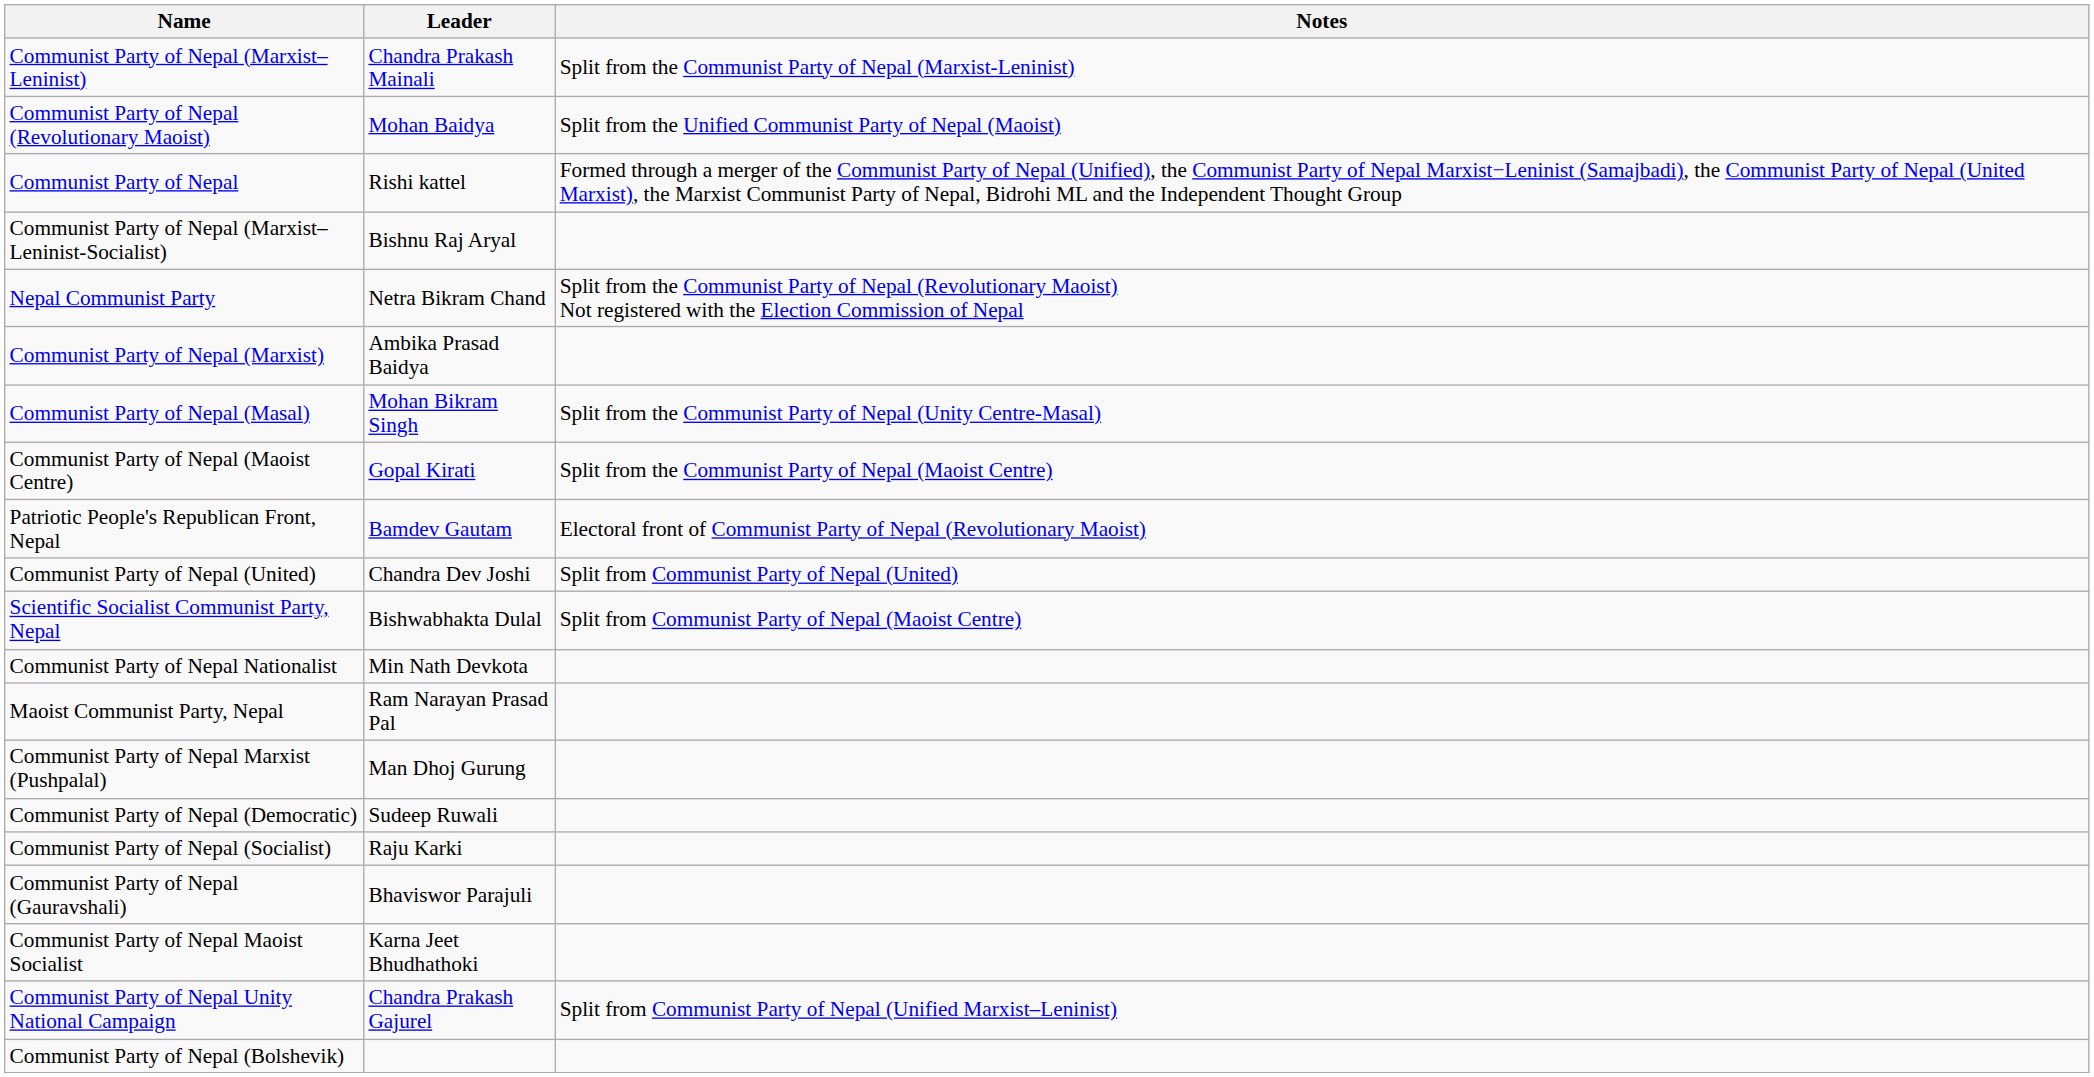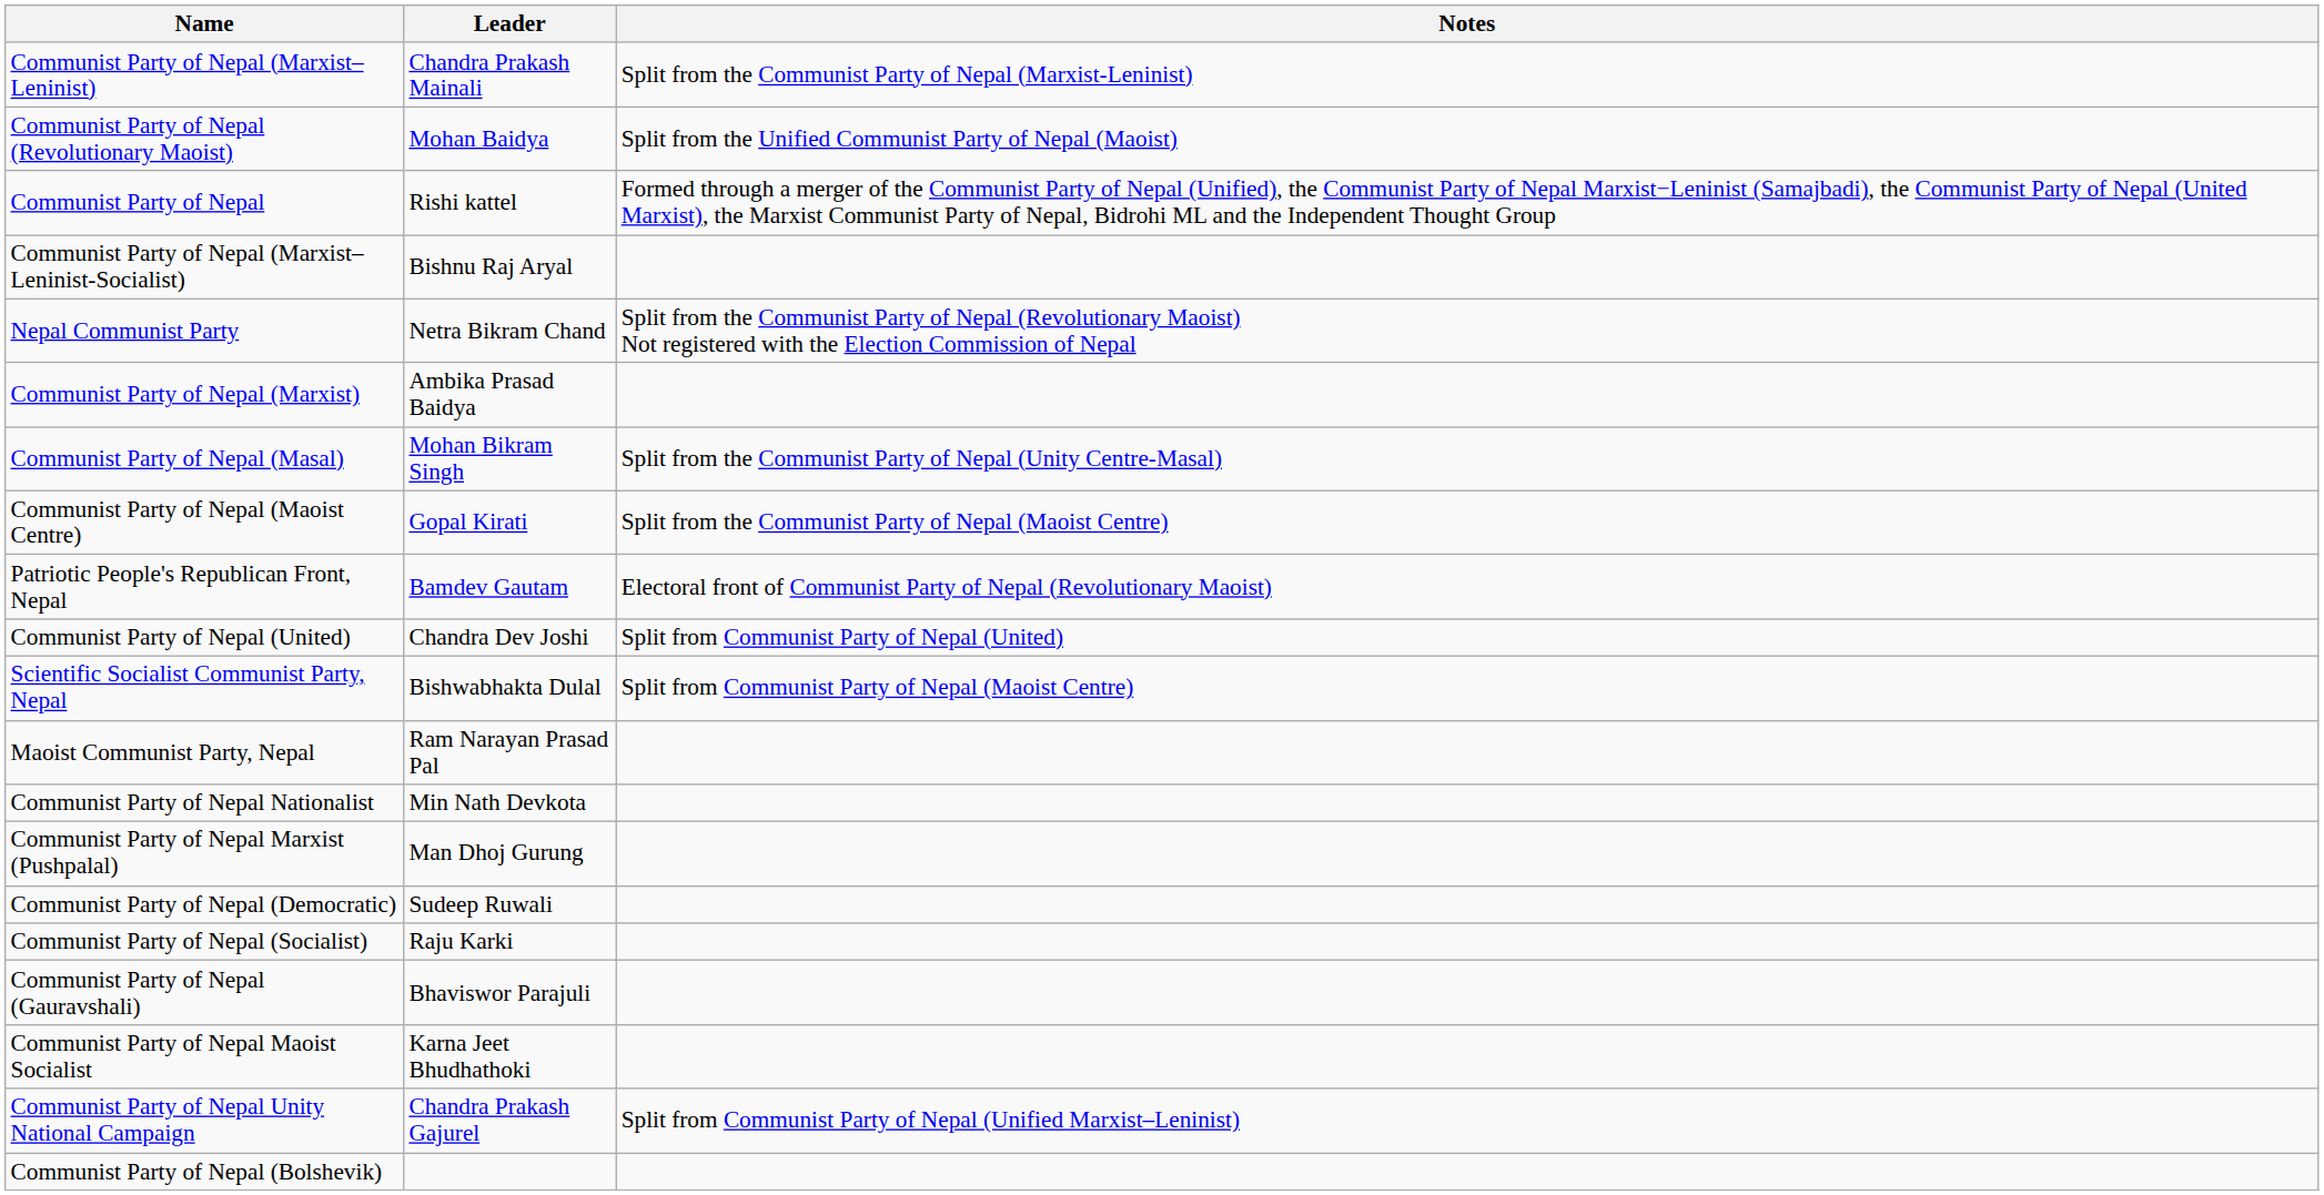rows swapped: Communist Party of Nepal Nationalist <-> Maoist Communist Party, Nepal
